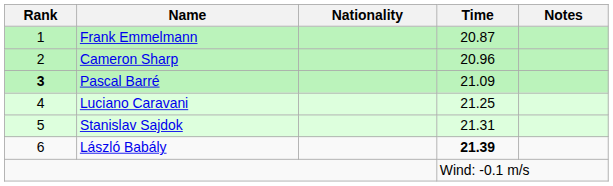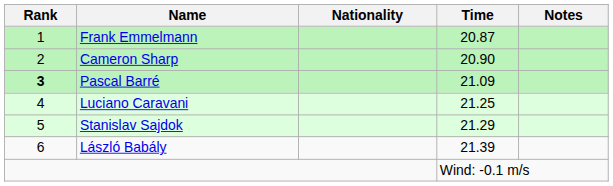Cameron Sharp | Time: 20.96 -> 20.90
Stanislav Sajdok | Time: 21.31 -> 21.29
László Babály | Time: bold -> normal
